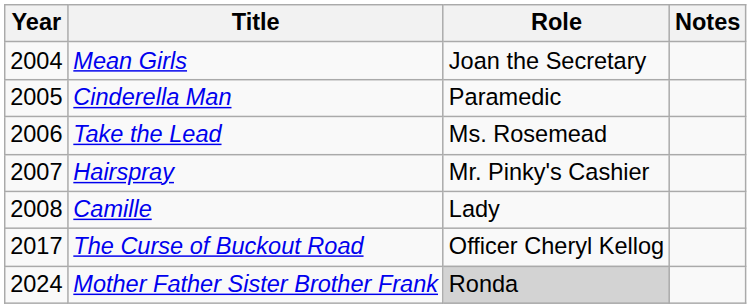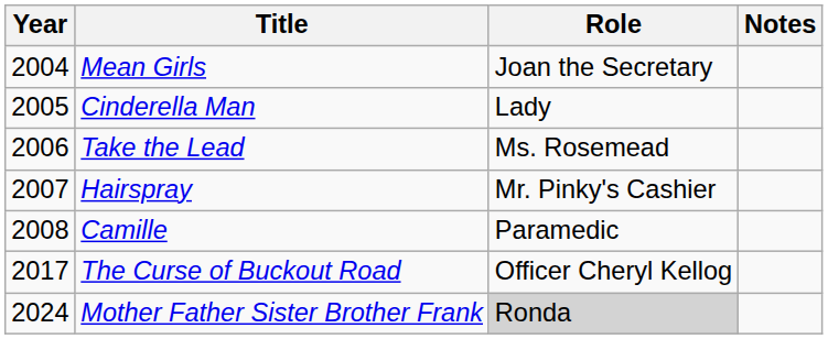Cinderella Man | Role: Paramedic -> Lady
Camille | Role: Lady -> Paramedic
